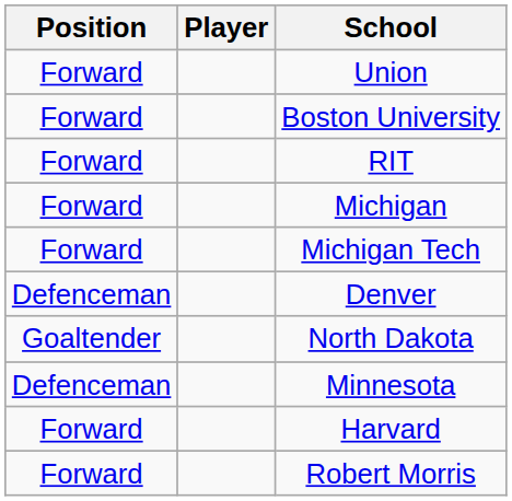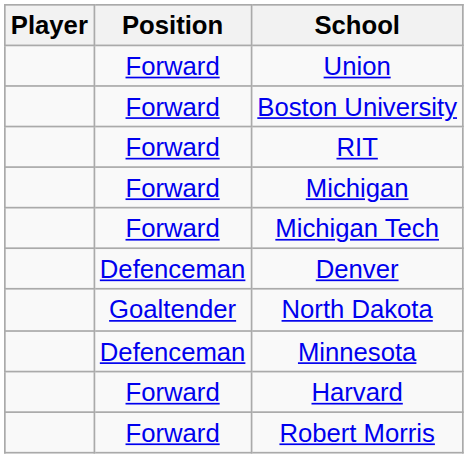columns swapped: Player <-> Position
